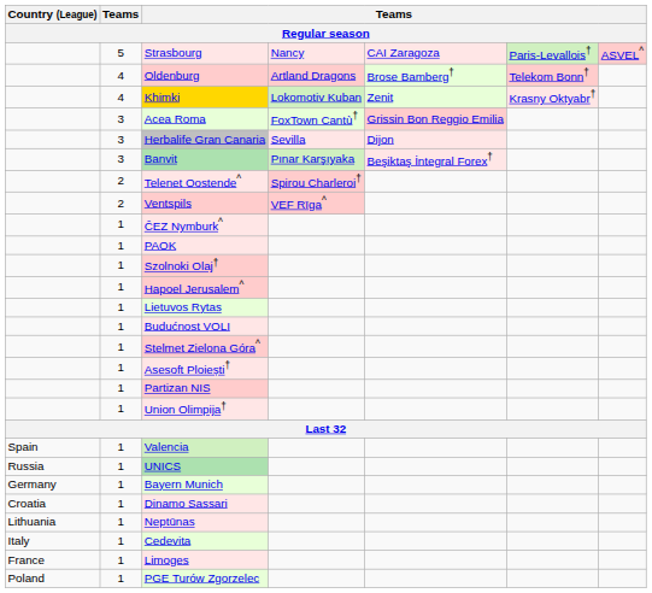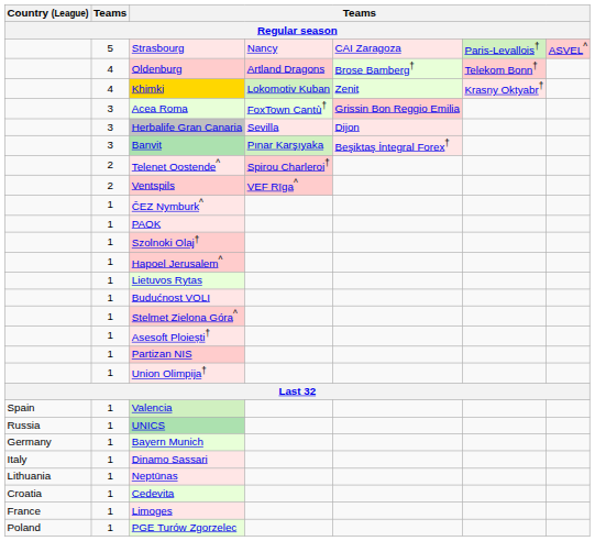Dinamo Sassari | Country (League): Croatia -> Italy
Cedevita | Country (League): Italy -> Croatia
